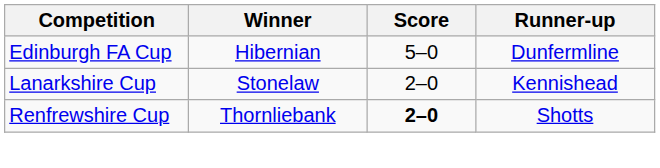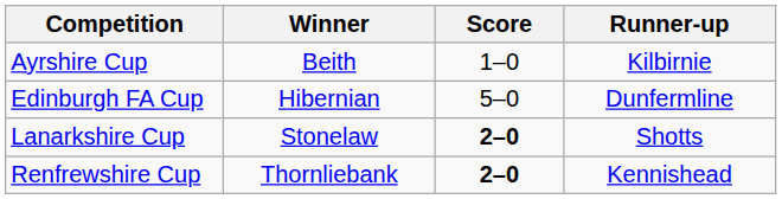+ row: Ayrshire Cup | Beith | 1–0 | Kilbirnie
Lanarkshire Cup | Score: normal -> bold
Lanarkshire Cup | Runner-up: Kennishead -> Shotts
Renfrewshire Cup | Runner-up: Shotts -> Kennishead
